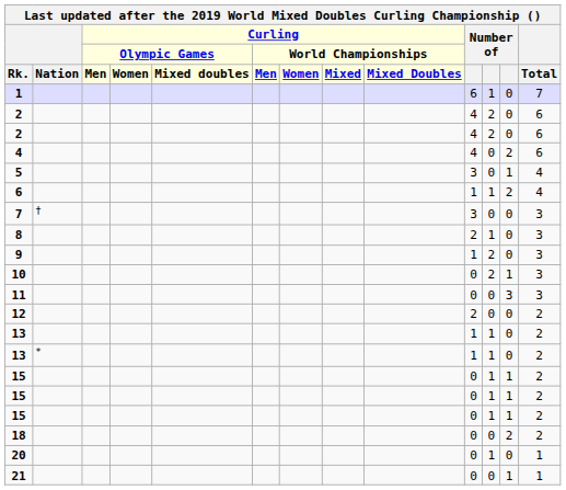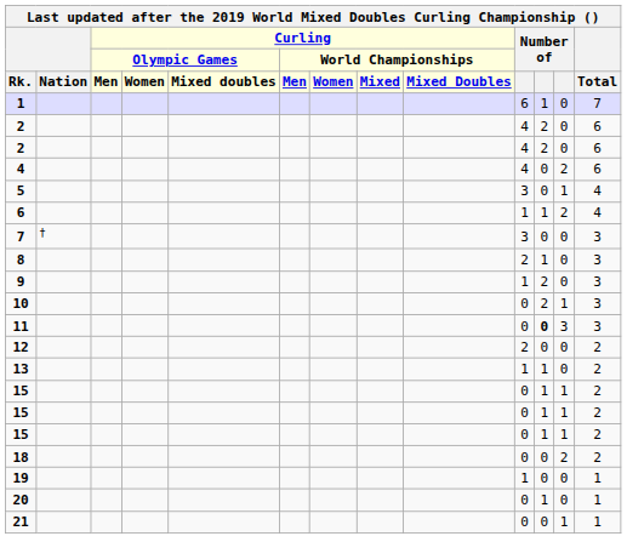11 | column 11: normal -> bold
- row: 13 | * | 1 | 1 | 0 | 2
+ row: 19 | 1 | 0 | 0 | 1
